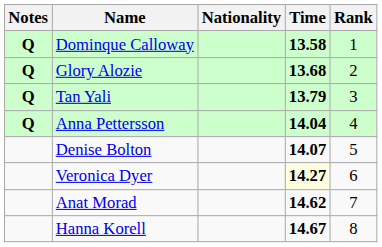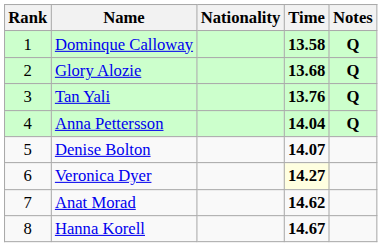columns swapped: Rank <-> Notes
Tan Yali | Time: 13.79 -> 13.76
